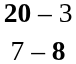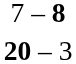rows swapped: 20 – 3 <-> 7 – 8
